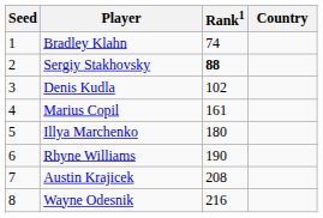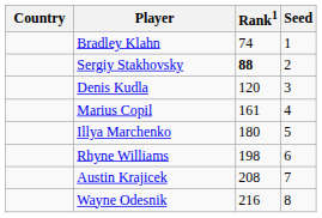columns swapped: Country <-> Seed
Denis Kudla | Rank1: 102 -> 120
Rhyne Williams | Rank1: 190 -> 198
